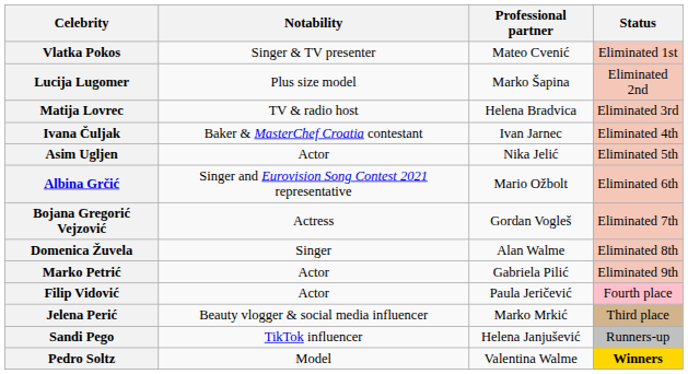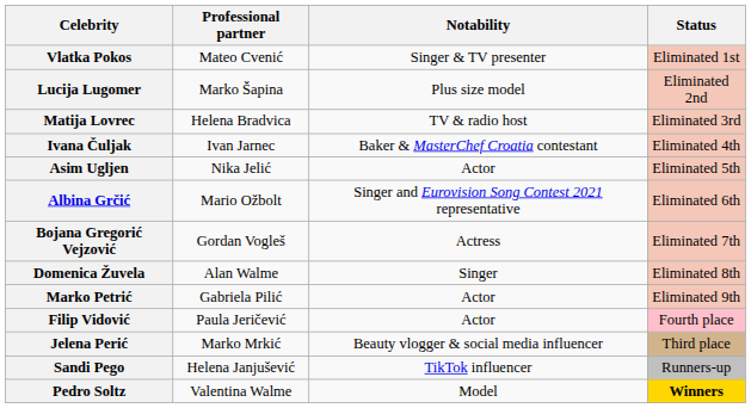columns swapped: Notability <-> Professional partner
